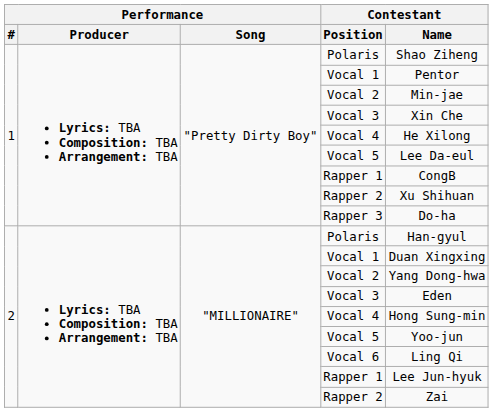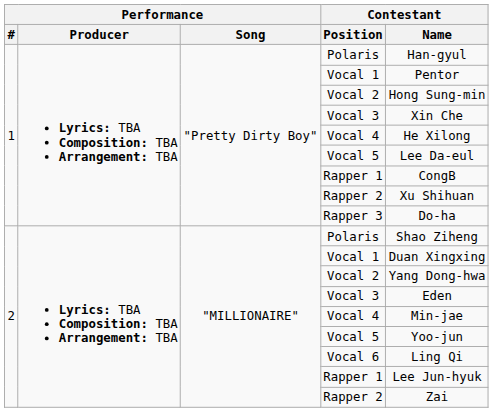1 / Polaris | Contestant / Name: Shao Ziheng -> Han-gyul
1 / Vocal 2 | Contestant / Name: Min-jae -> Hong Sung-min
2 / Polaris | Contestant / Name: Han-gyul -> Shao Ziheng
2 / Vocal 4 | Contestant / Name: Hong Sung-min -> Min-jae
